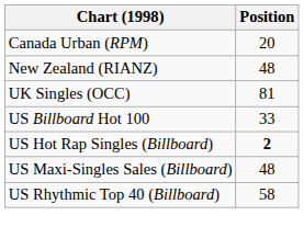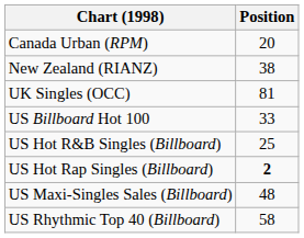New Zealand (RIANZ) | Position: 48 -> 38
+ row: US Hot R&B Singles (Billboard) | 25
